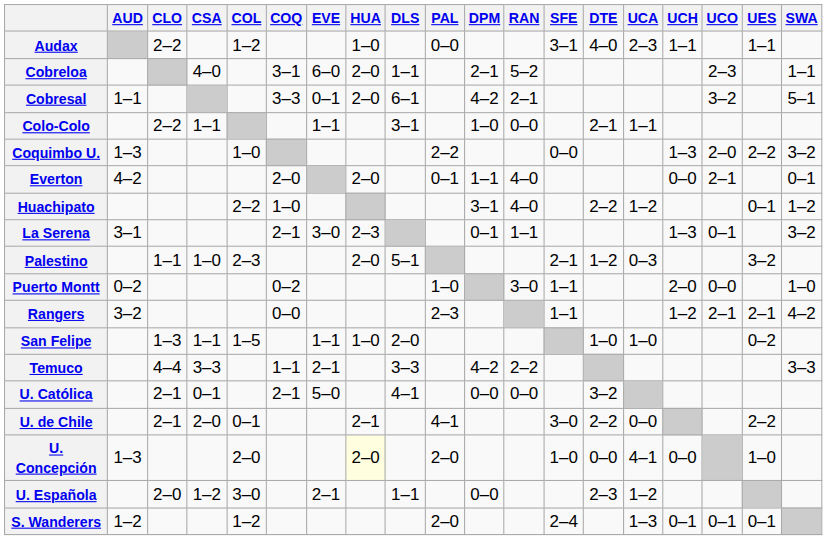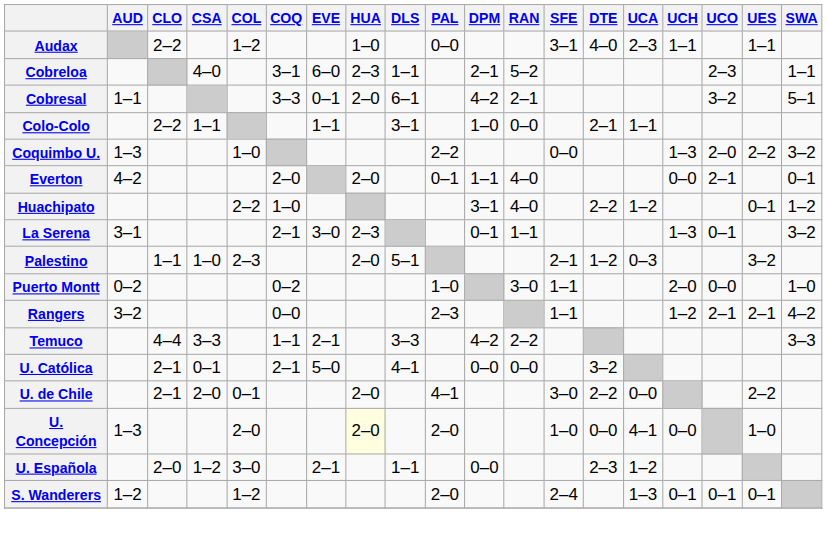Cobreloa | HUA: 2–0 -> 2–3
- row: San Felipe | 1–3 | 1–1 | 1–5 | 1–1 | 1–0 | 2–0 | 1–0 | 1–0 | 0–2
U. de Chile | HUA: 2–1 -> 2–0
